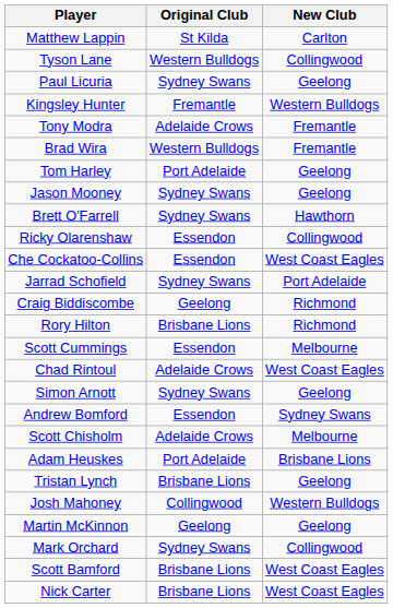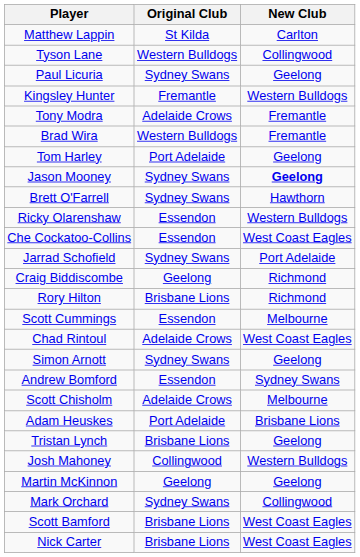Jason Mooney | New Club: normal -> bold
Ricky Olarenshaw | New Club: Collingwood -> Western Bulldogs
